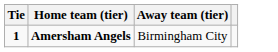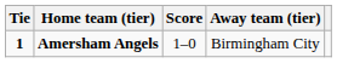+ column: Score | 1–0
